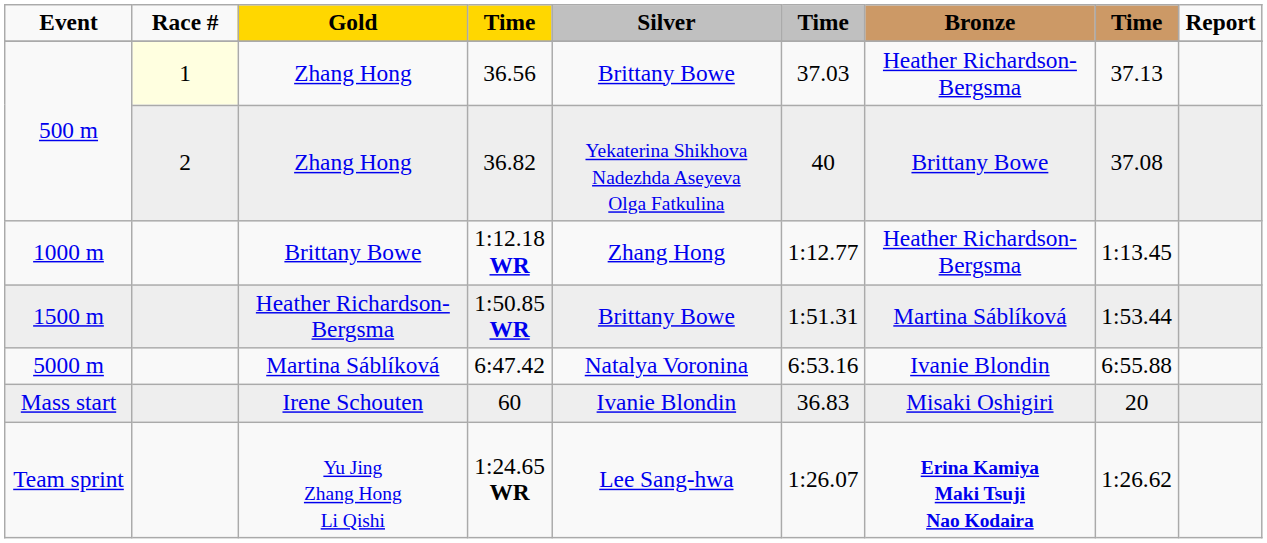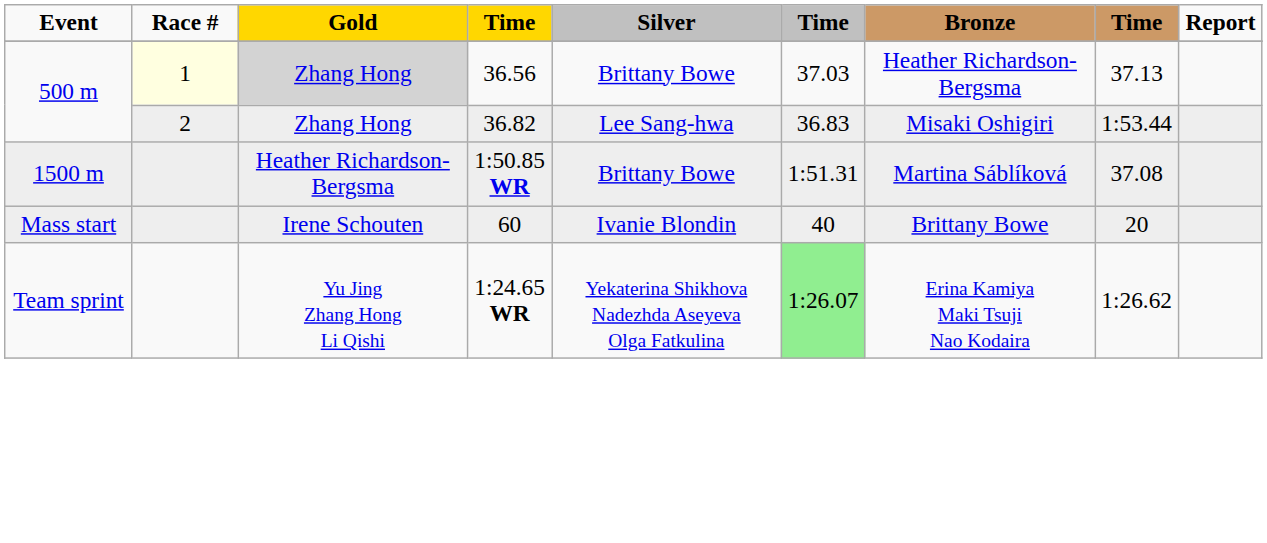36.56 | Gold: no background -> lightgrey background
36.82 | Silver: Yekaterina Shikhova Nadezhda Aseyeva Olga Fatkulina -> Lee Sang-hwa
36.82 | column 6: 40 -> 36.83
36.82 | Bronze: Brittany Bowe -> Misaki Oshigiri
36.82 | column 8: 37.08 -> 1:53.44
- row: 1000 m | Brittany Bowe | 1:12.18 WR | Zhang Hong | 1:12.77 | Heather Richardson-Bergsma | 1:13.45
1:50.85 WR | column 8: 1:53.44 -> 37.08
- row: 5000 m | Martina Sáblíková | 6:47.42 | Natalya Voronina | 6:53.16 | Ivanie Blondin | 6:55.88
60 | column 6: 36.83 -> 40
60 | Bronze: Misaki Oshigiri -> Brittany Bowe
1:24.65 WR | Silver: Lee Sang-hwa -> Yekaterina Shikhova Nadezhda Aseyeva Olga Fatkulina
1:24.65 WR | column 6: no background -> lightgreen background
1:24.65 WR | Bronze: bold -> normal
